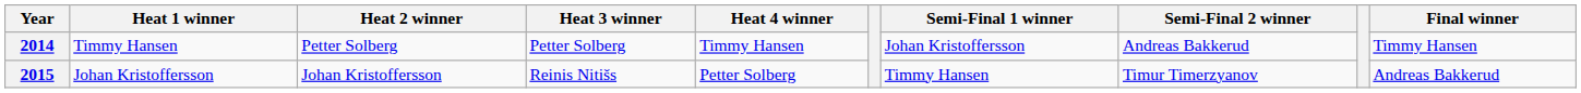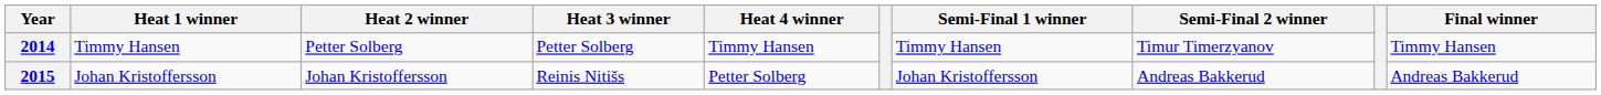2014 | Semi-Final 1 winner: Johan Kristoffersson -> Timmy Hansen
2014 | Semi-Final 2 winner: Andreas Bakkerud -> Timur Timerzyanov
2015 | Semi-Final 1 winner: Timmy Hansen -> Johan Kristoffersson
2015 | Semi-Final 2 winner: Timur Timerzyanov -> Andreas Bakkerud
